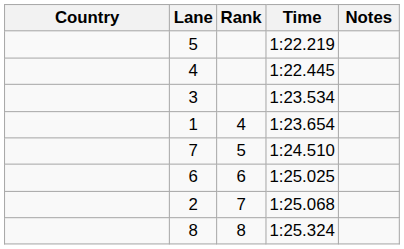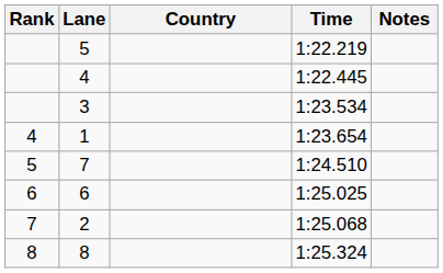columns swapped: Rank <-> Country
